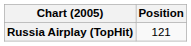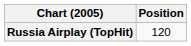Russia Airplay (TopHit) | Position: 121 -> 120
